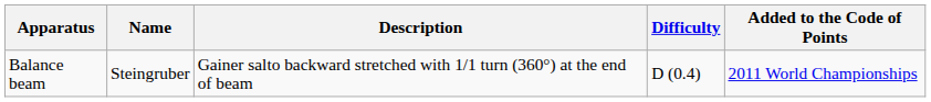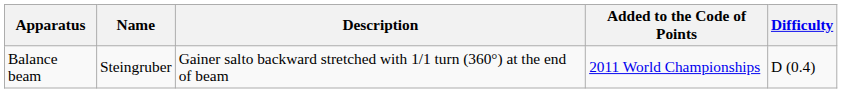columns swapped: Difficulty <-> Added to the Code of Points
